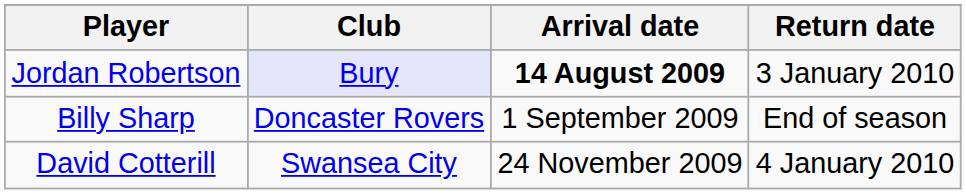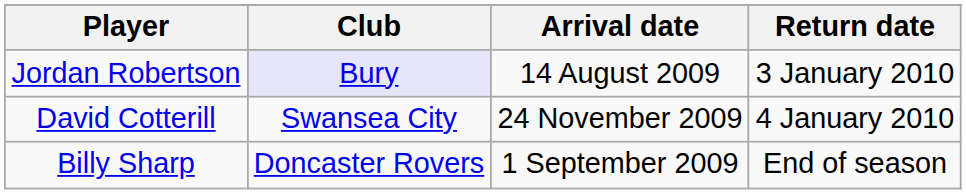Jordan Robertson | Arrival date: bold -> normal
rows swapped: Billy Sharp <-> David Cotterill
